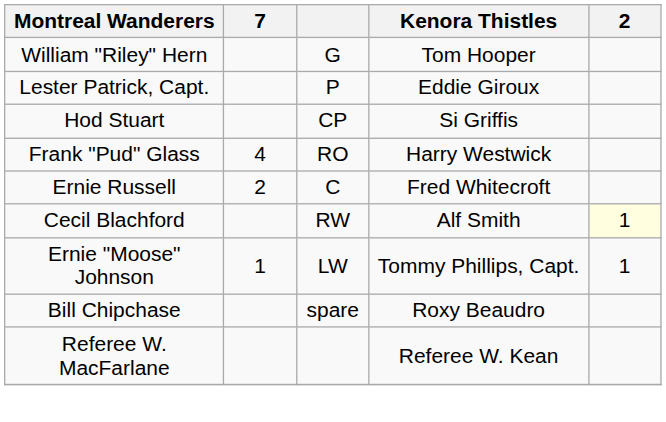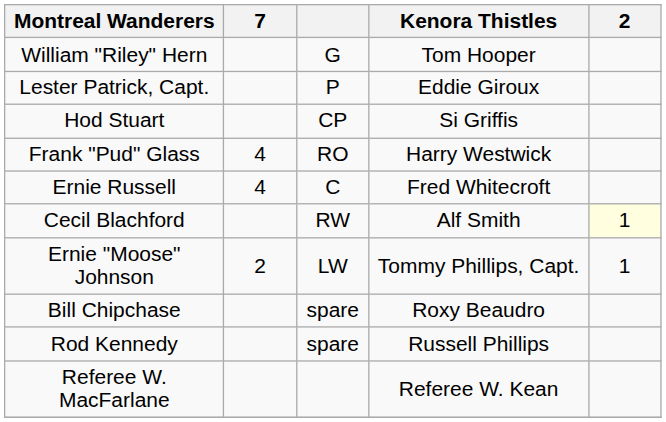Ernie Russell | 7: 2 -> 4
Ernie "Moose" Johnson | 7: 1 -> 2
+ row: Rod Kennedy | spare | Russell Phillips
